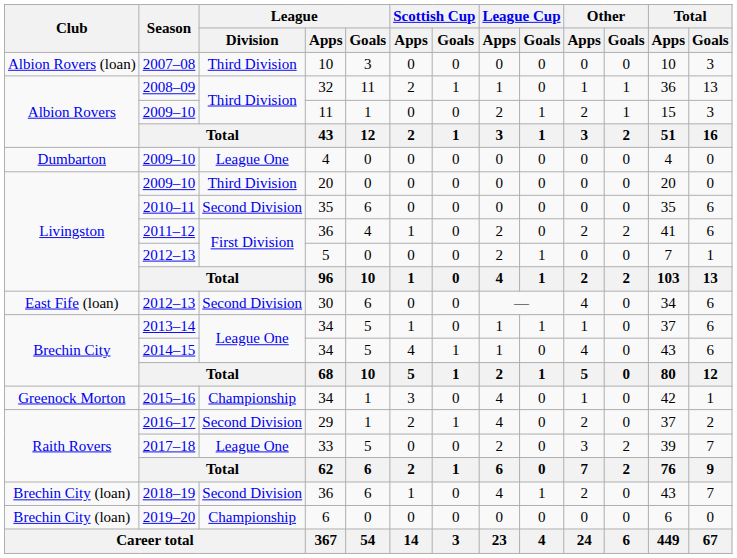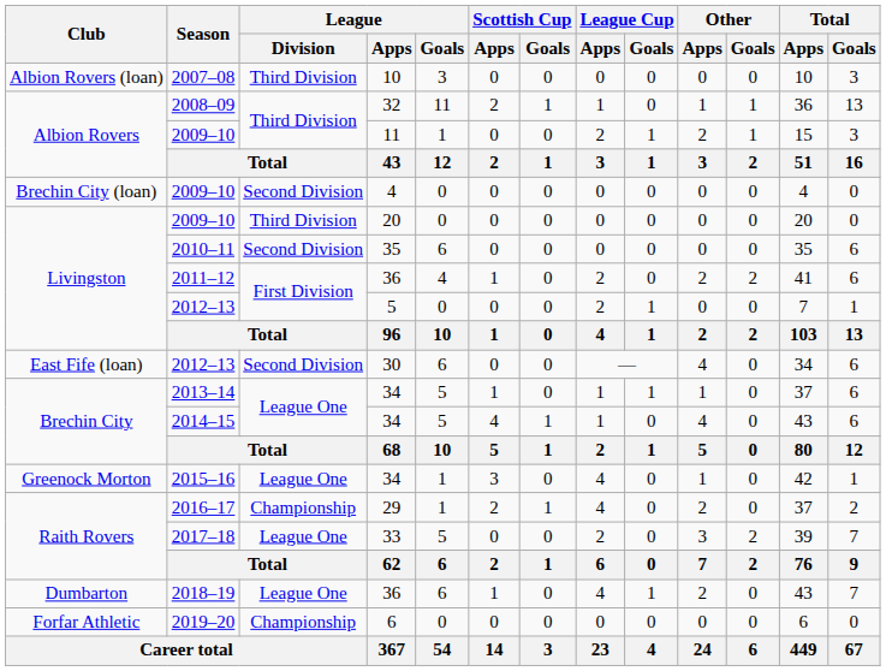2009–10 / 4 | Club: Dumbarton -> Brechin City (loan)
2009–10 / 4 | League / Division: League One -> Second Division
2015–16 | League / Division: Championship -> League One
2016–17 | League / Division: Second Division -> Championship
2018–19 | Club: Brechin City (loan) -> Dumbarton
2018–19 | League / Division: Second Division -> League One
2019–20 | Club: Brechin City (loan) -> Forfar Athletic
